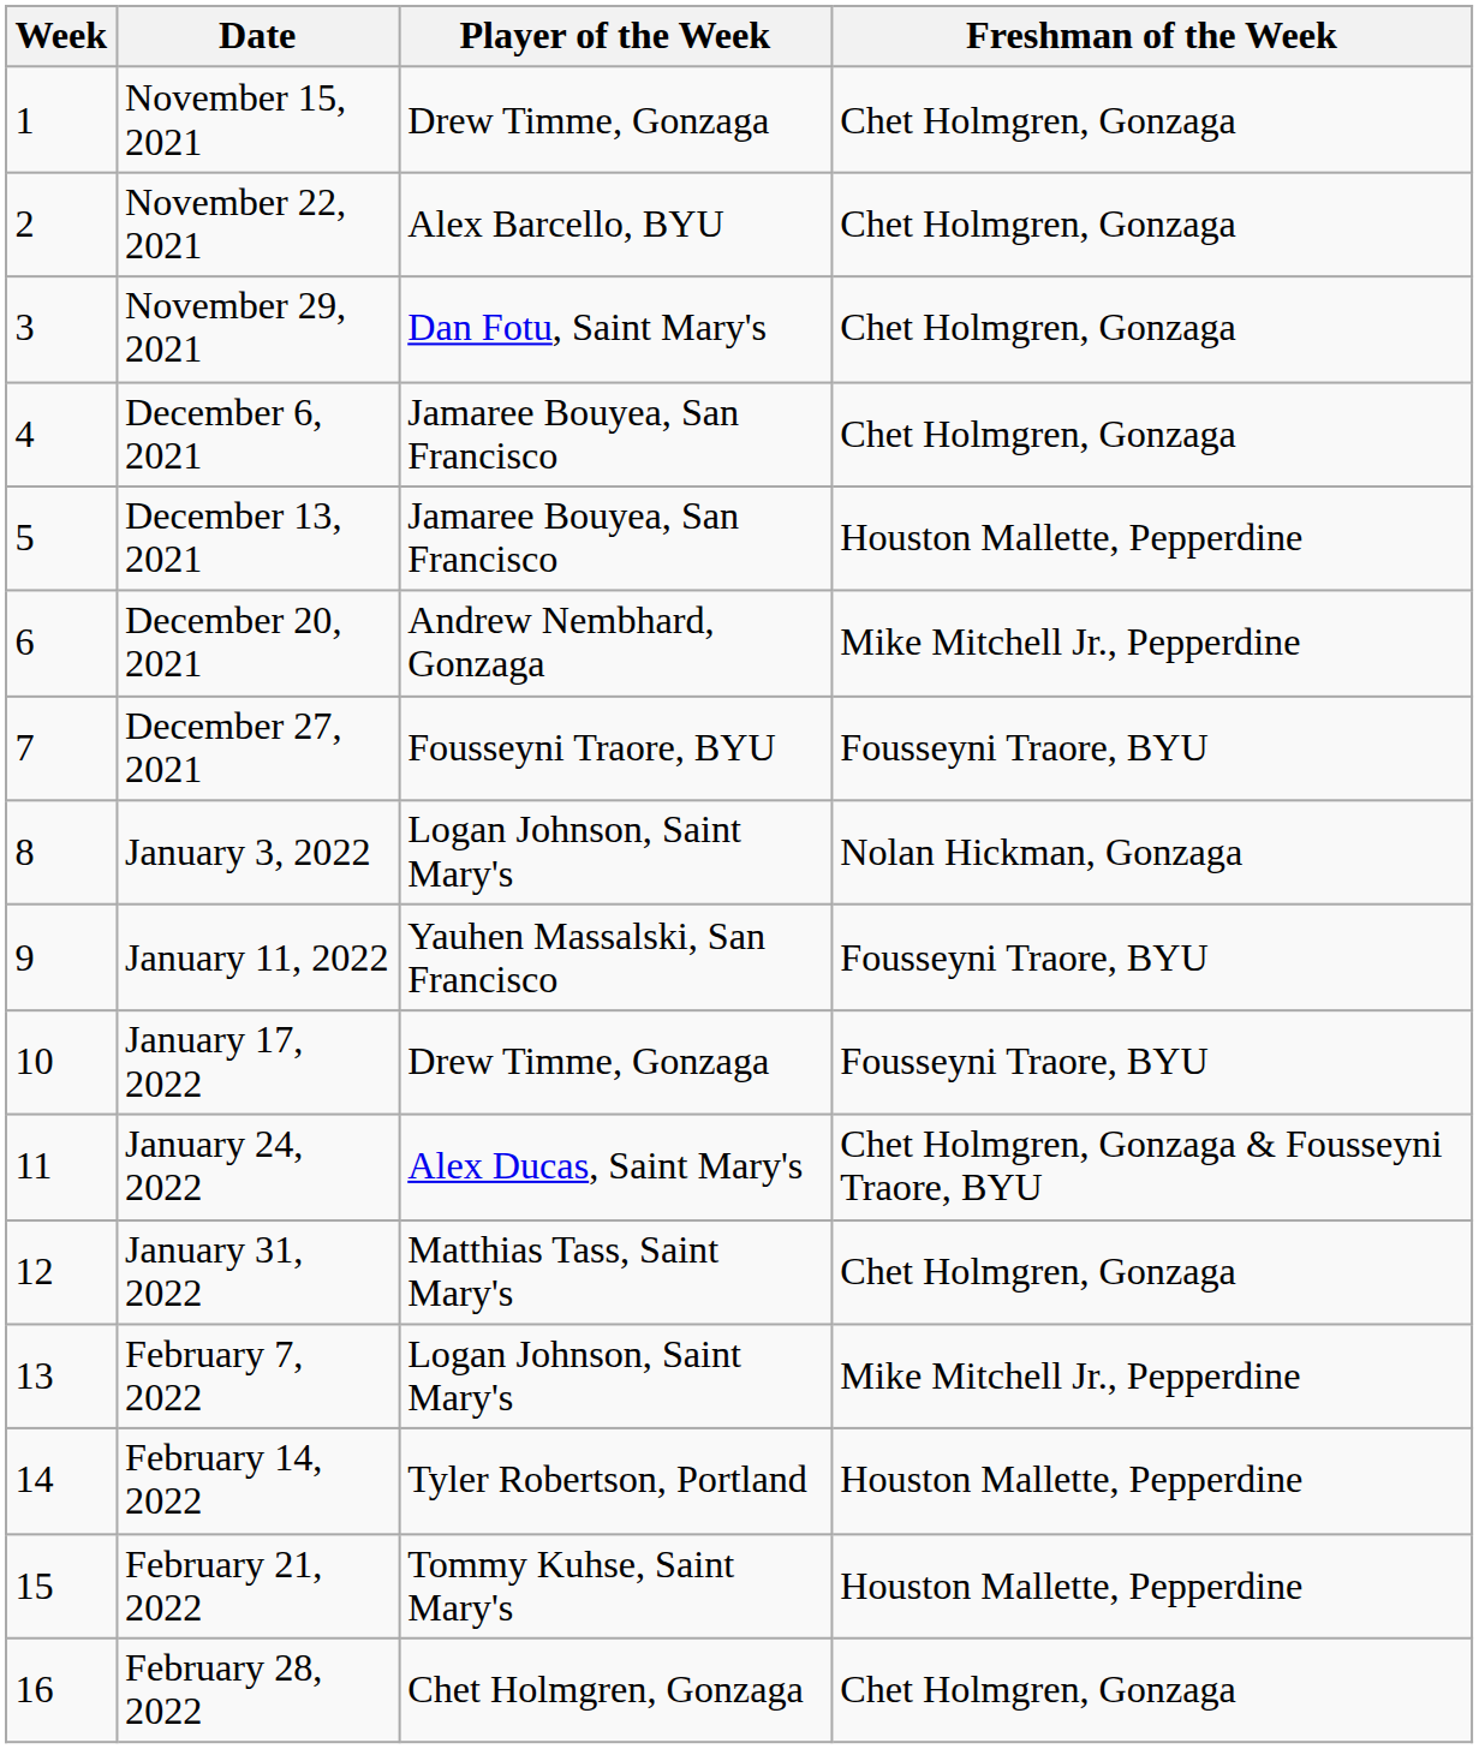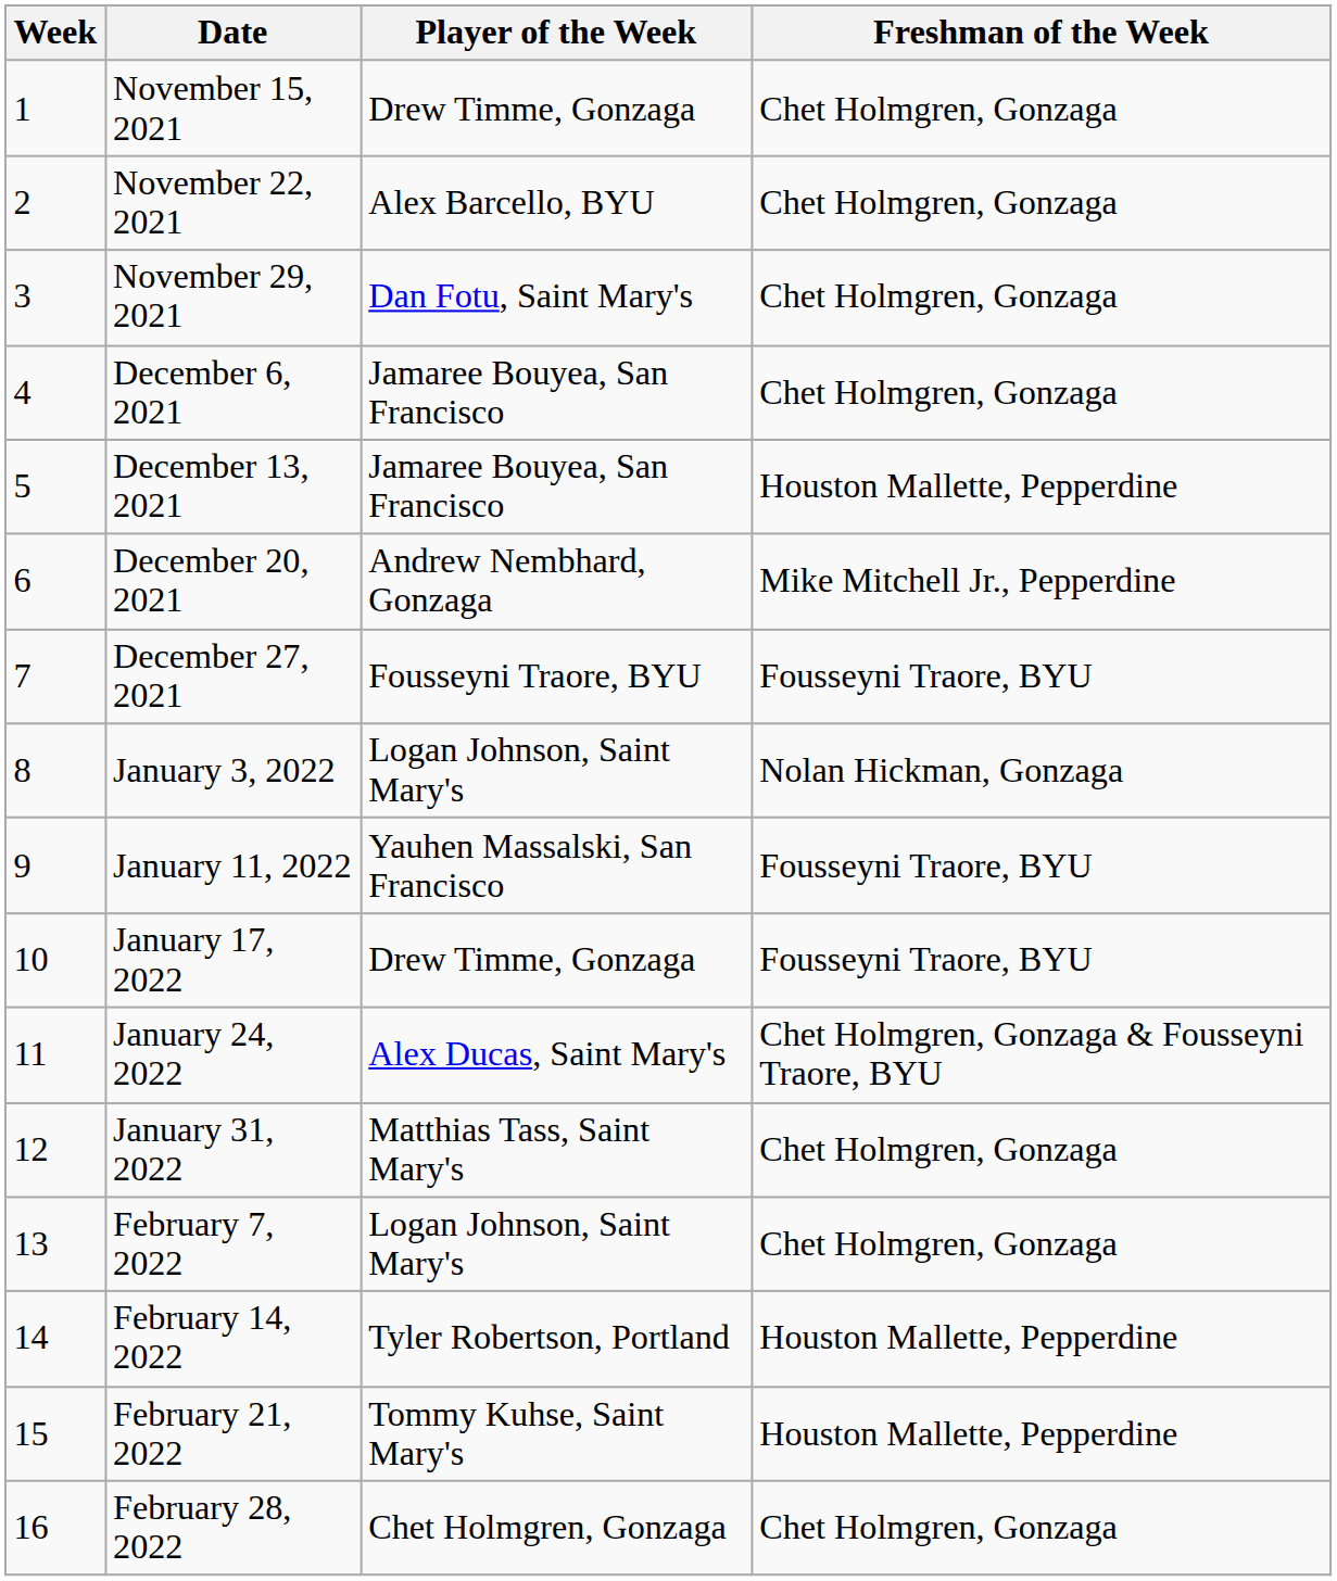February 7, 2022 | Freshman of the Week: Mike Mitchell Jr., Pepperdine -> Chet Holmgren, Gonzaga
